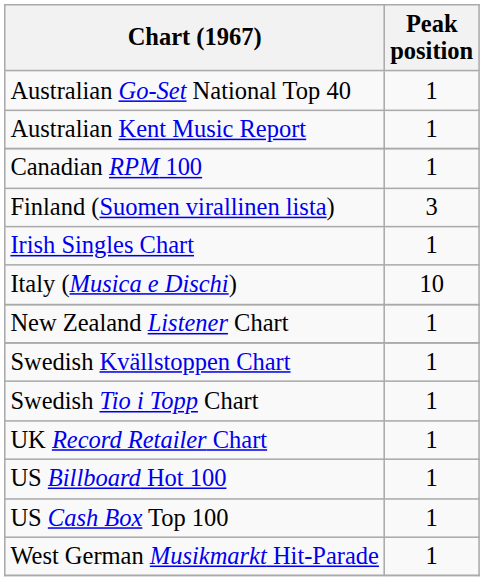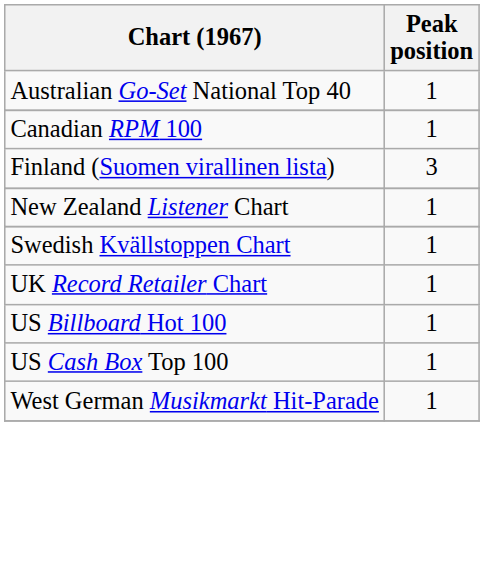- row: Australian Kent Music Report | 1
- row: Irish Singles Chart | 1
- row: Italy (Musica e Dischi) | 10
- row: Swedish Tio i Topp Chart | 1
